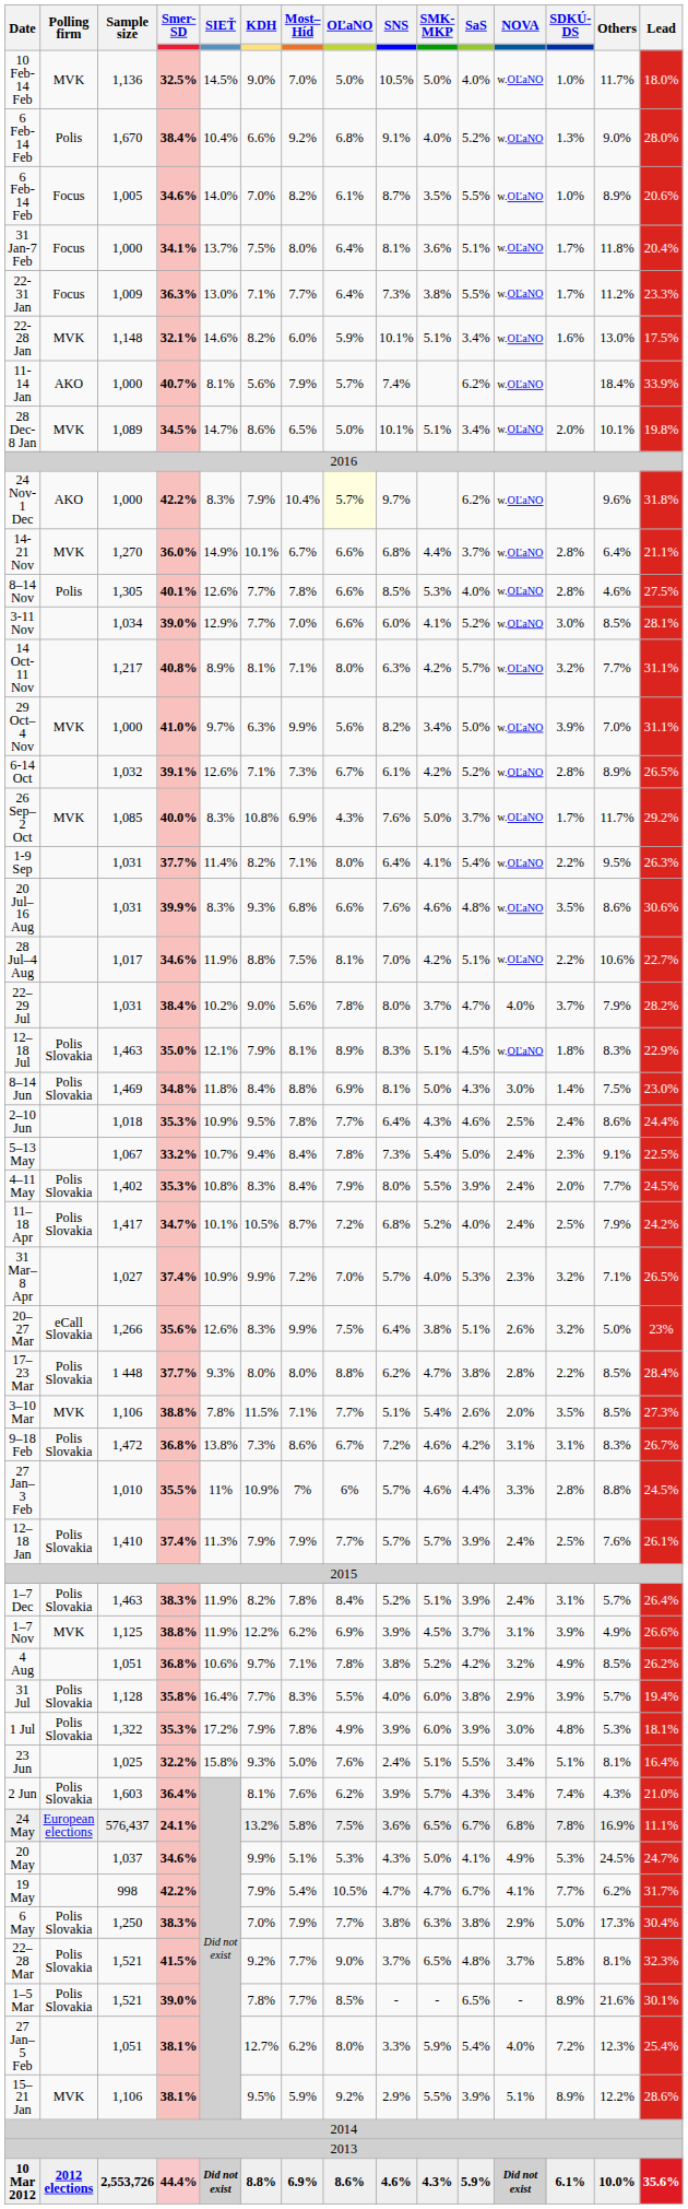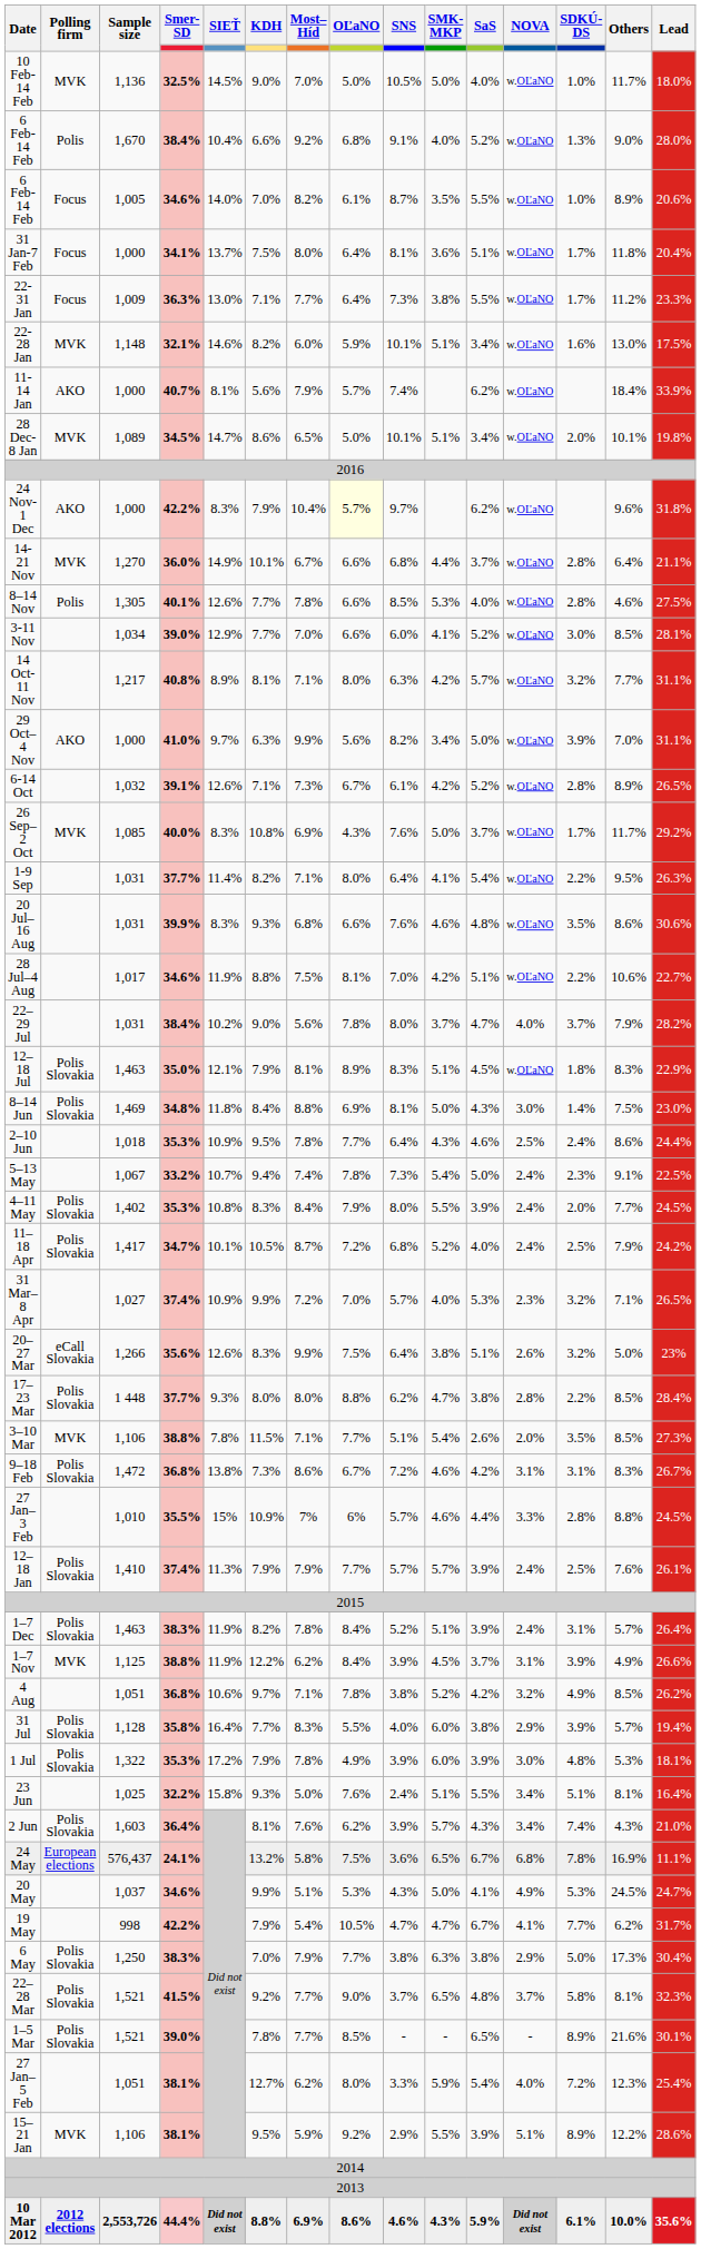29 Oct–4 Nov | Polling firm: MVK -> AKO
5–13 May | Most–Híd: 8.4% -> 7.4%
27 Jan–3 Feb | SIEŤ: 11% -> 15%
1–7 Nov | OĽaNO: 6.9% -> 8.4%
